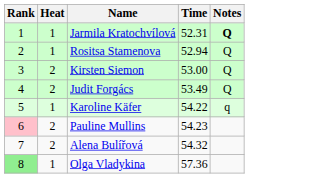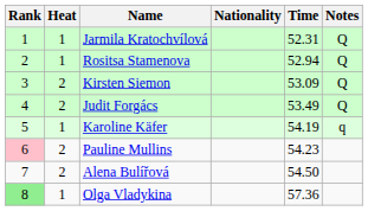+ column: Nationality
Jarmila Kratochvílová | Notes: bold -> normal
Kirsten Siemon | Time: 53.00 -> 53.09
Karoline Käfer | Time: 54.22 -> 54.19
Alena Bulířová | Time: 54.32 -> 54.50
